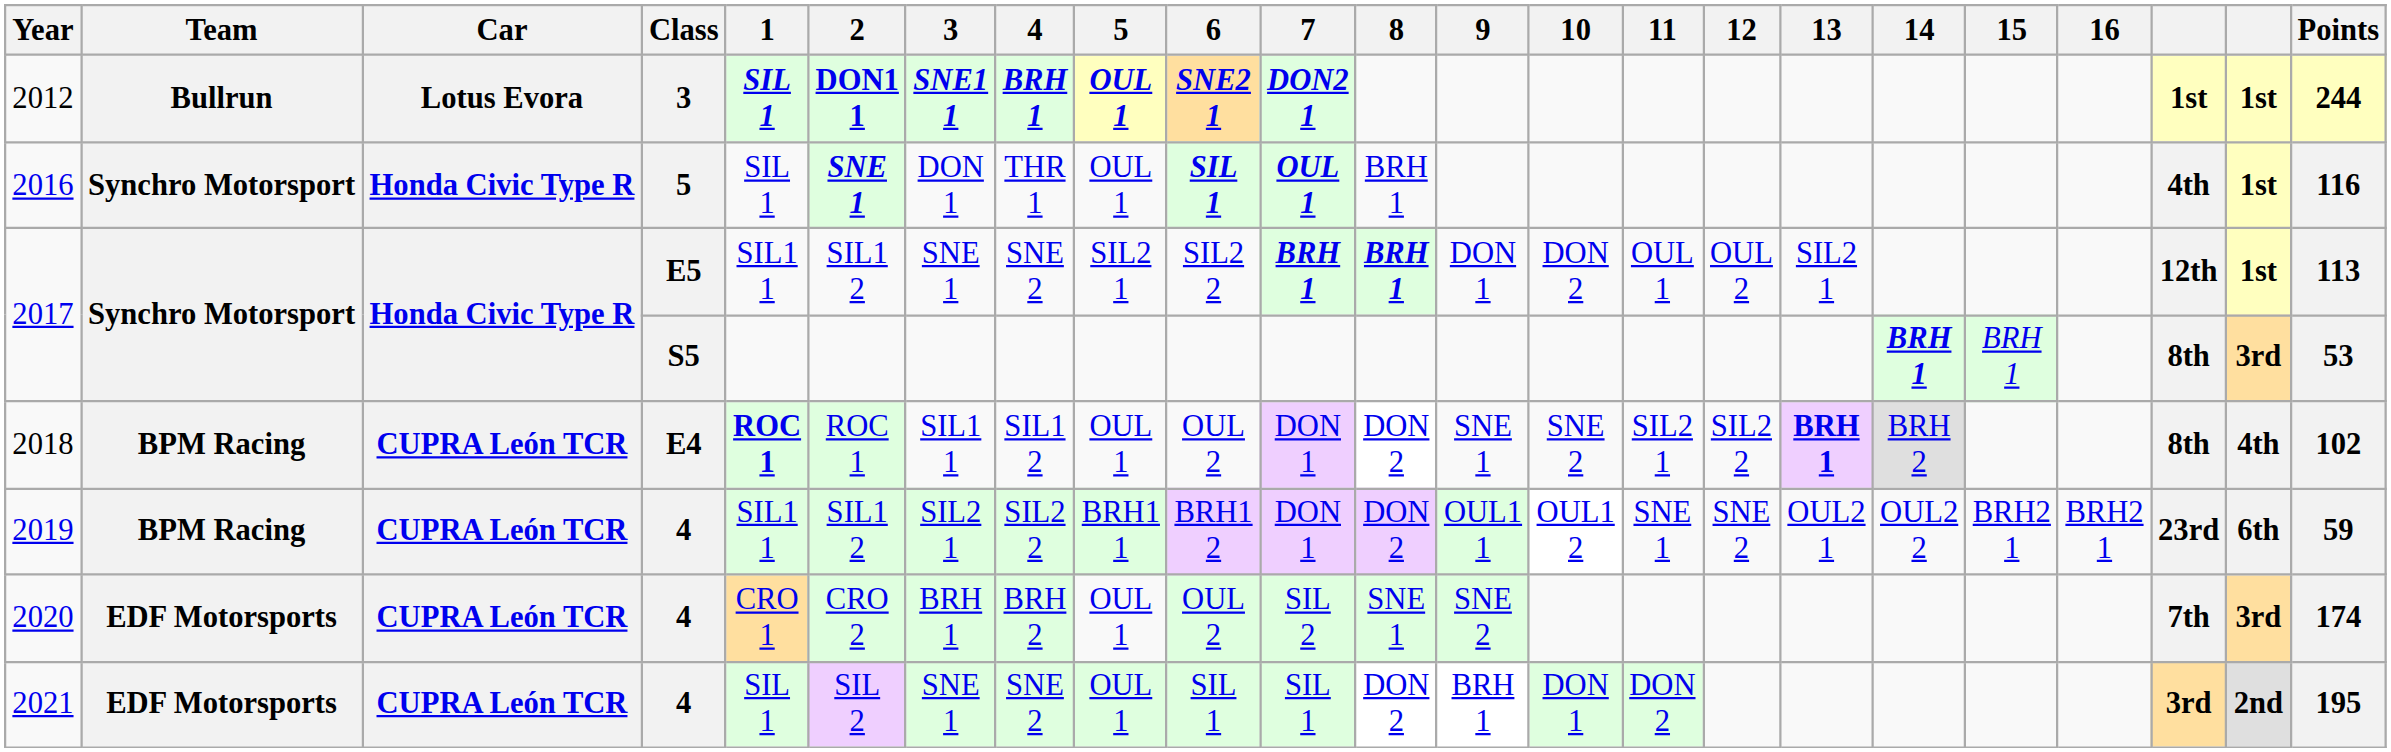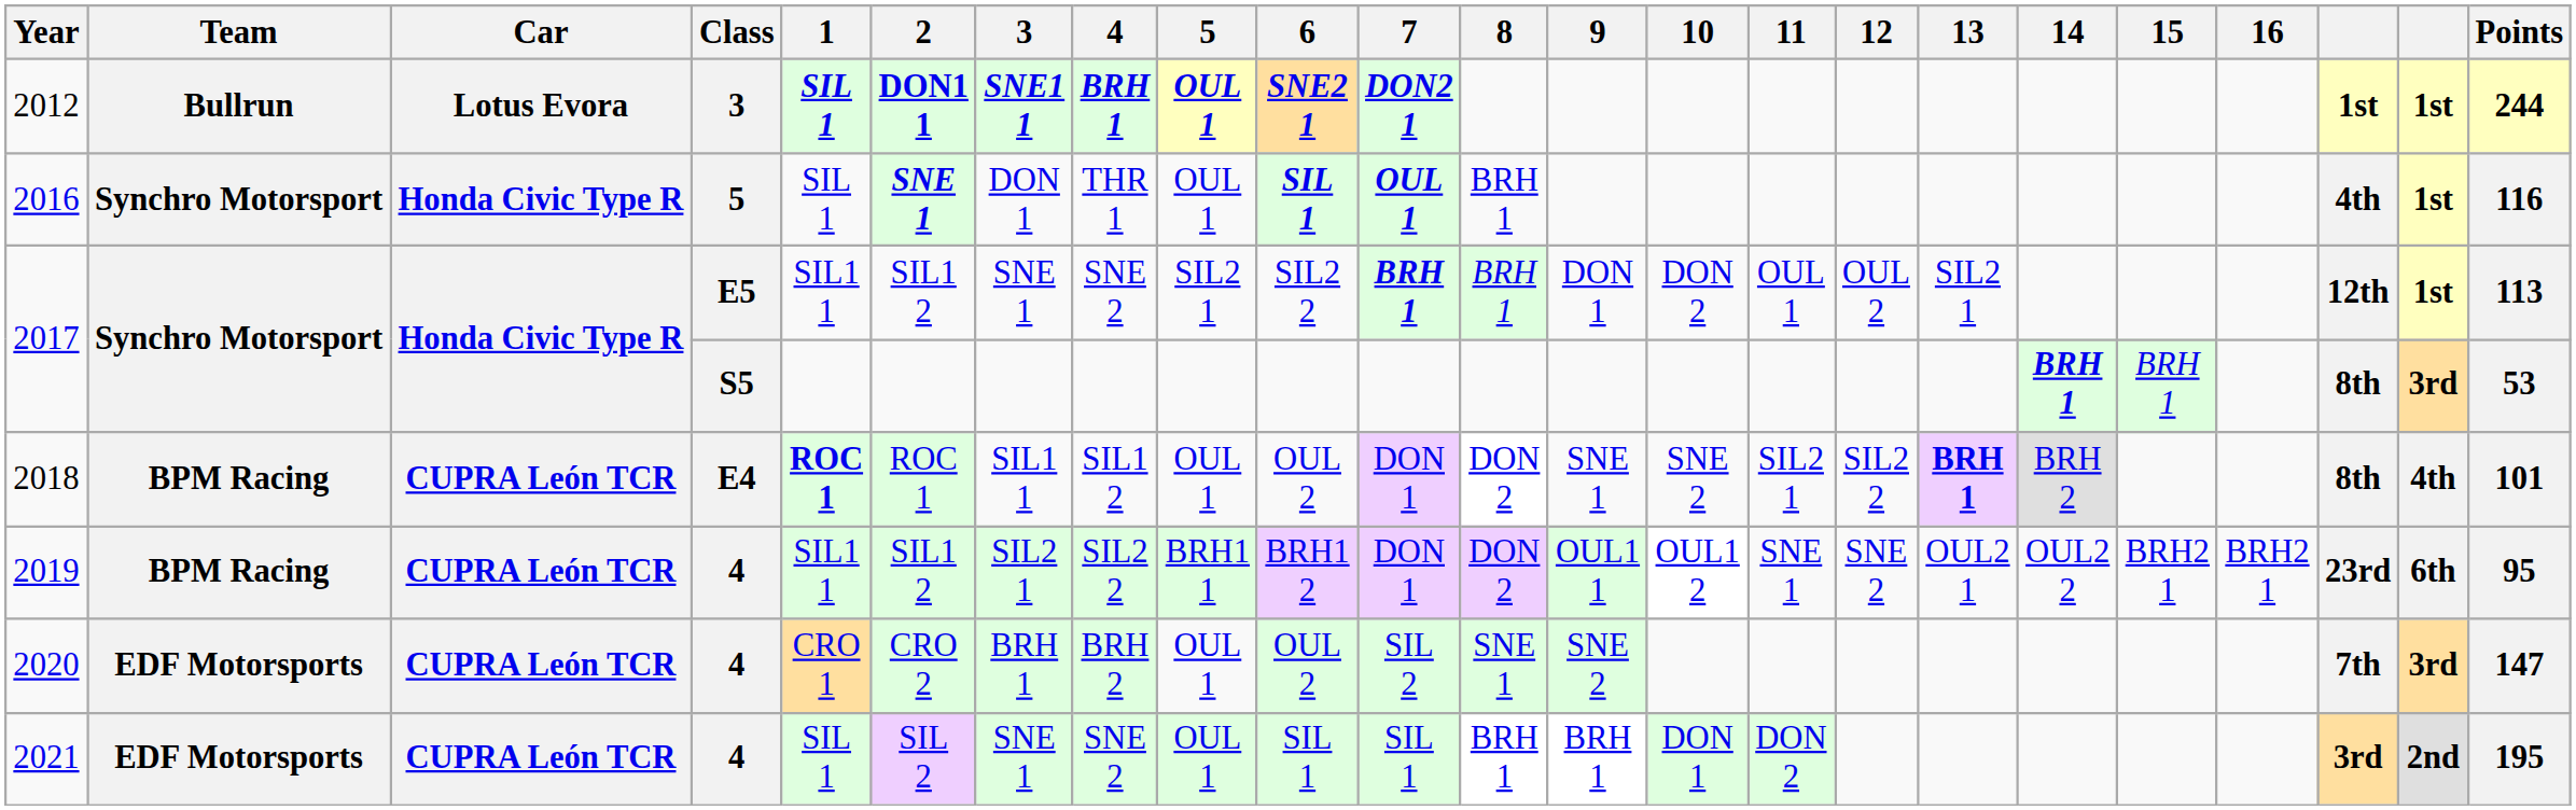2017 / E5 | 8: bold -> normal
2018 | Points: 102 -> 101
2019 | Points: 59 -> 95
2020 | Points: 174 -> 147
2021 | 8: DON 2 -> BRH 1
